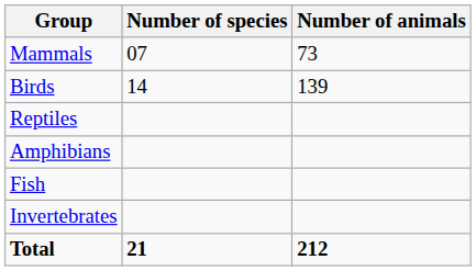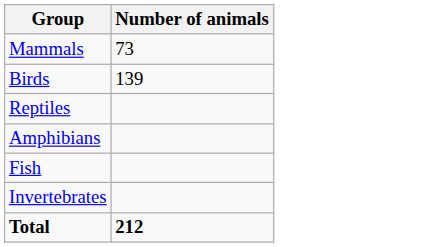- column: Number of species | 07 | 14 | 21
